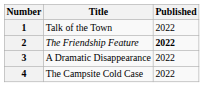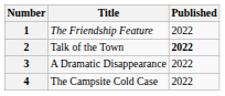1 | Title: Talk of the Town -> The Friendship Feature
2 | Title: The Friendship Feature -> Talk of the Town
